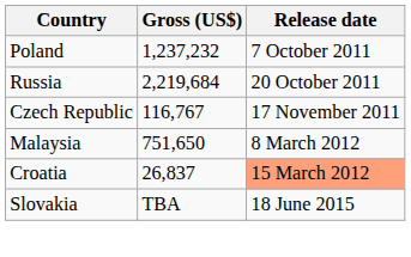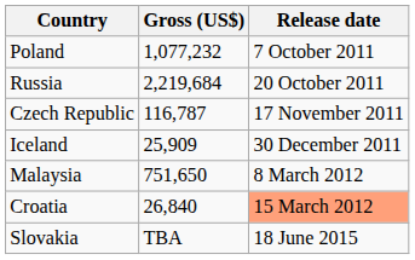Poland | Gross (US$): 1,237,232 -> 1,077,232
Czech Republic | Gross (US$): 116,767 -> 116,787
+ row: Iceland | 25,909 | 30 December 2011
Croatia | Gross (US$): 26,837 -> 26,840
